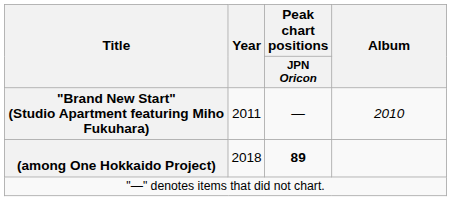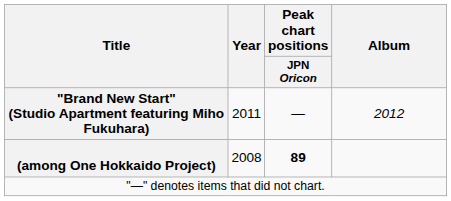"Brand New Start" (Studio Apartment featuring Miho Fukuhara) | Album: 2010 -> 2012
(among One Hokkaido Project) | Year: 2018 -> 2008
